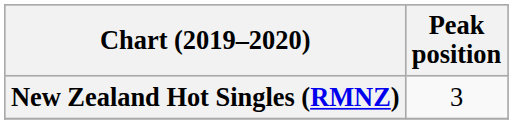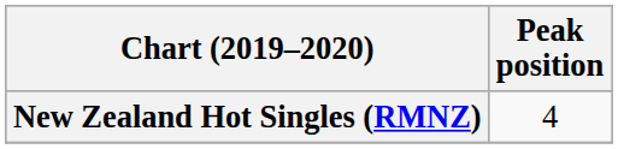New Zealand Hot Singles (RMNZ) | Peak position: 3 -> 4
